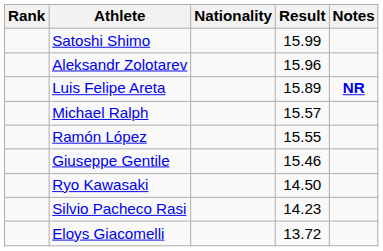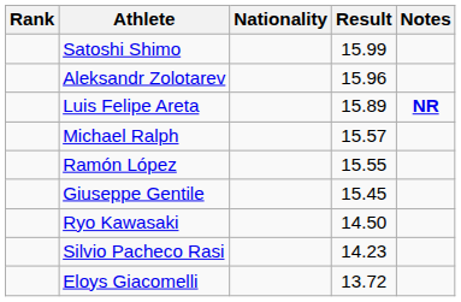Giuseppe Gentile | Result: 15.46 -> 15.45
